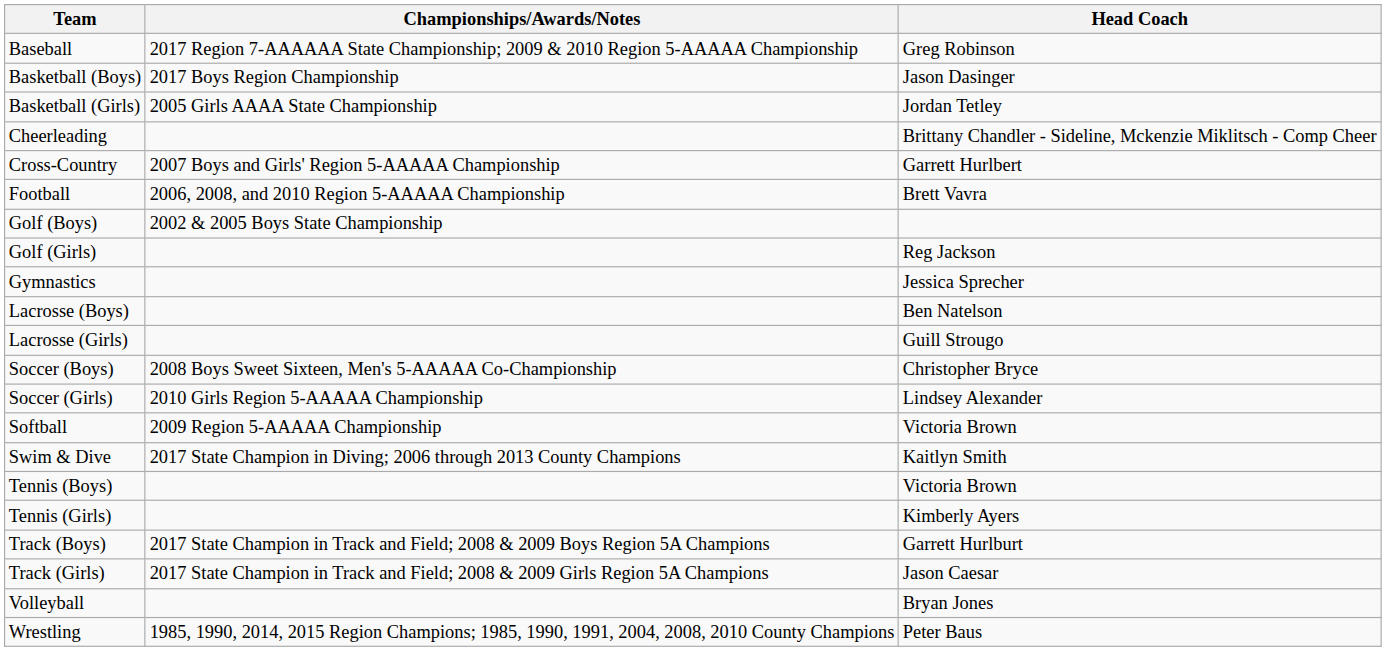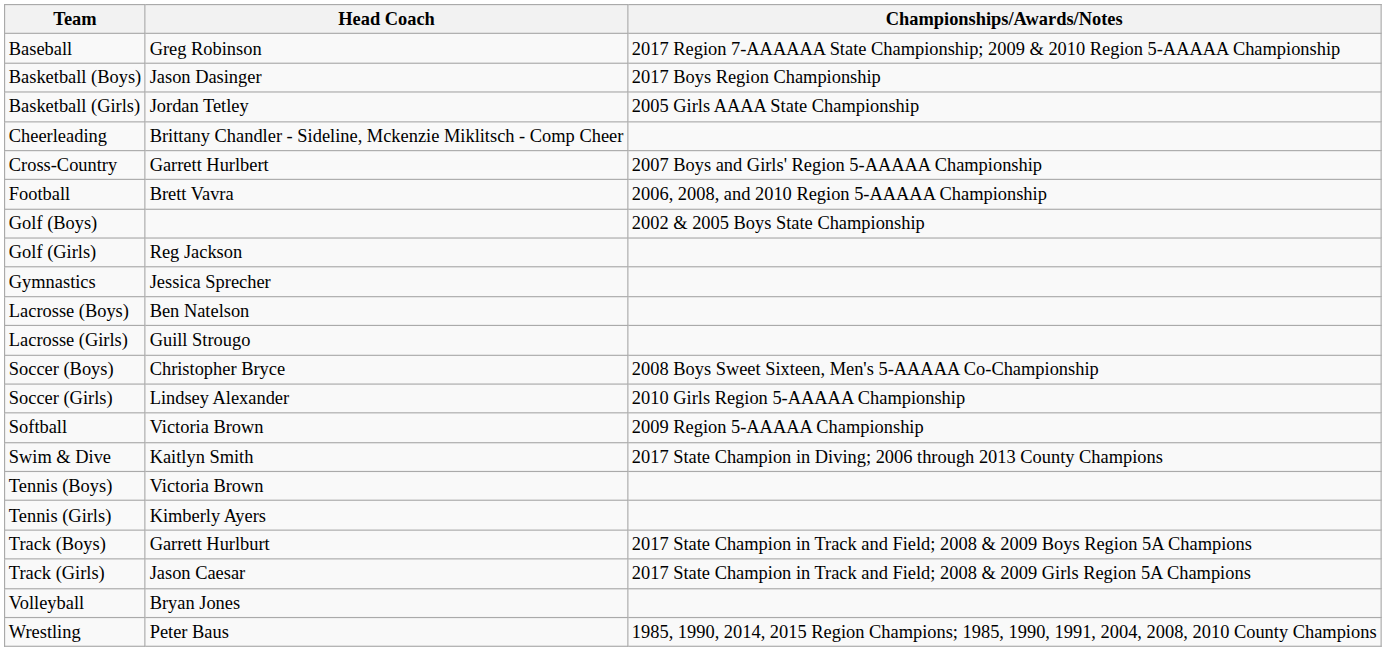columns swapped: Head Coach <-> Championships/Awards/Notes
